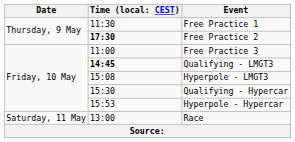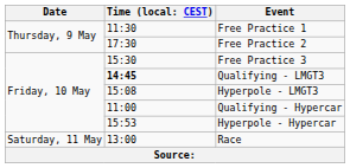Free Practice 2 | column 2: bold -> normal
Free Practice 3 | column 2: 11:00 -> 15:30
Qualifying - Hypercar | column 2: 15:30 -> 11:00
